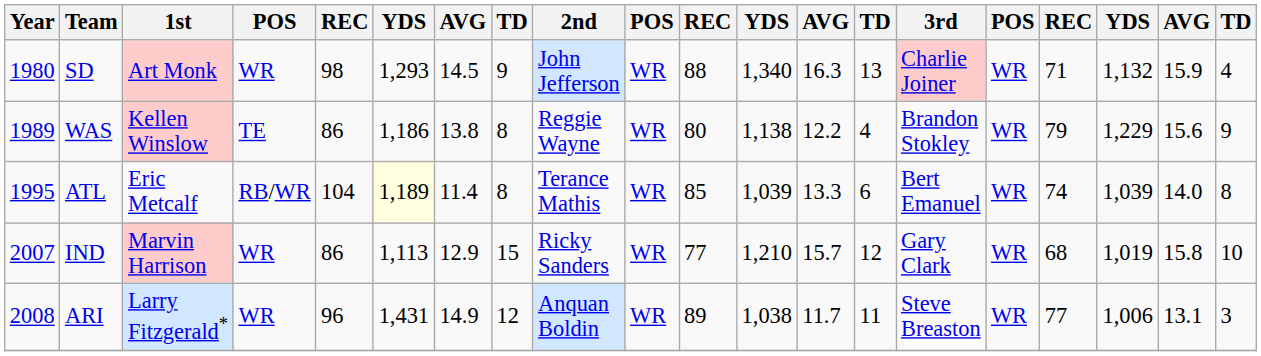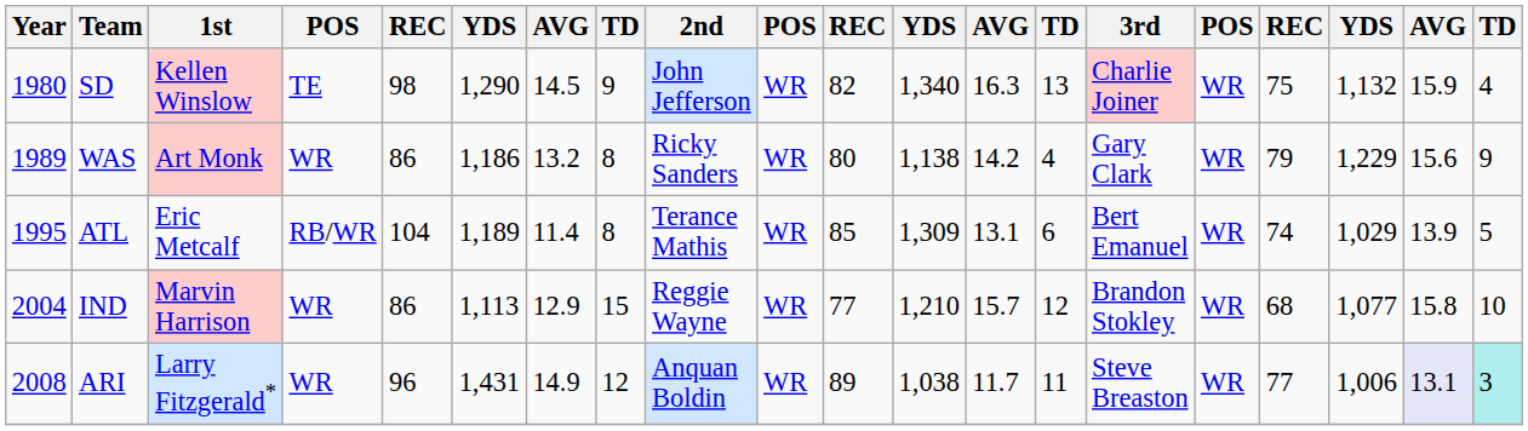SD | 1st: Art Monk -> Kellen Winslow
SD | column 4: WR -> TE
SD | column 6: 1,293 -> 1,290
SD | column 11: 88 -> 82
SD | column 17: 71 -> 75
WAS | 1st: Kellen Winslow -> Art Monk
WAS | column 4: TE -> WR
WAS | column 7: 13.8 -> 13.2
WAS | 2nd: Reggie Wayne -> Ricky Sanders
WAS | column 13: 12.2 -> 14.2
WAS | 3rd: Brandon Stokley -> Gary Clark
ATL | column 6: lightyellow background -> no background
ATL | column 12: 1,039 -> 1,309
ATL | column 13: 13.3 -> 13.1
ATL | column 18: 1,039 -> 1,029
ATL | column 19: 14.0 -> 13.9
ATL | column 20: 8 -> 5
IND | Year: 2007 -> 2004
IND | 2nd: Ricky Sanders -> Reggie Wayne
IND | 3rd: Gary Clark -> Brandon Stokley
IND | column 18: 1,019 -> 1,077
ARI | column 19: no background -> lavender background
ARI | column 20: no background -> paleturquoise background
